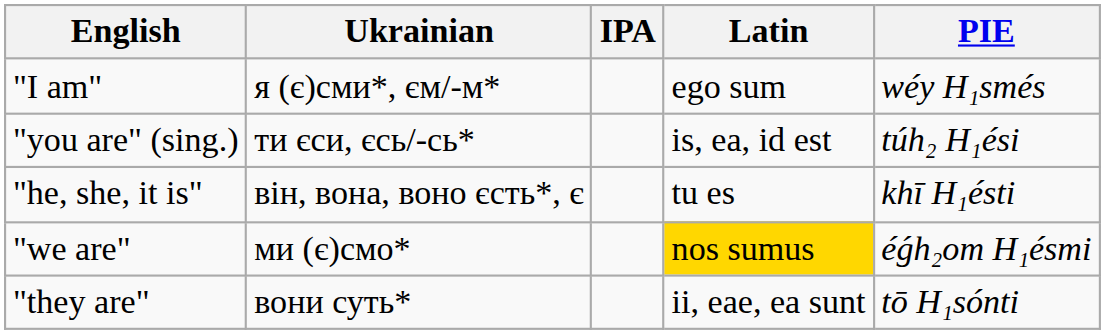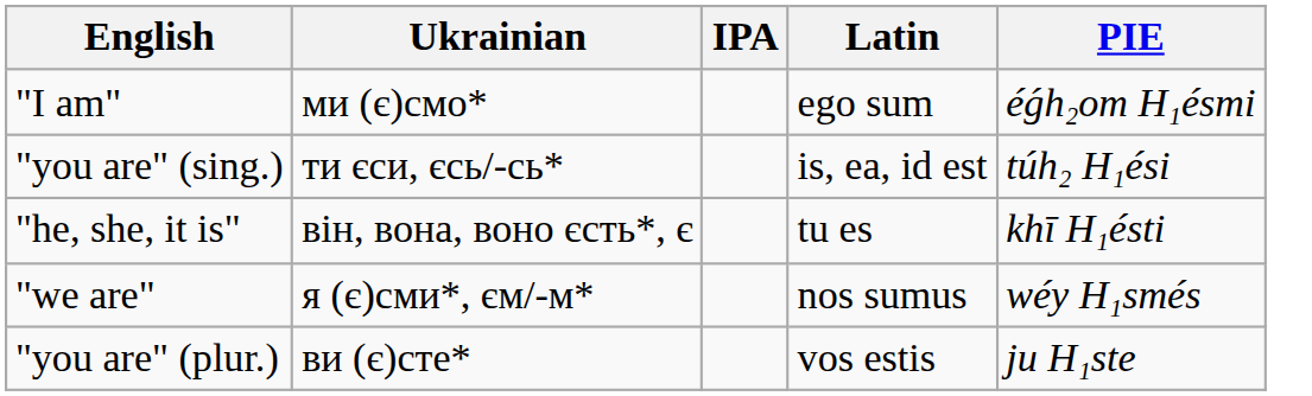"I am" | Ukrainian: я (є)сми*, єм/-м* -> ми (є)смо*
"I am" | PIE: wéy H₁smés -> éǵh₂om H₁ésmi
"we are" | Ukrainian: ми (є)смо* -> я (є)сми*, єм/-м*
"we are" | Latin: gold background -> no background
"we are" | PIE: éǵh₂om H₁ésmi -> wéy H₁smés
+ row: "you are" (plur.) | ви (є)сте* | vos estis | ju H₁ste
- row: "they are" | вони суть* | ii, eae, ea sunt | tō H₁sónti
